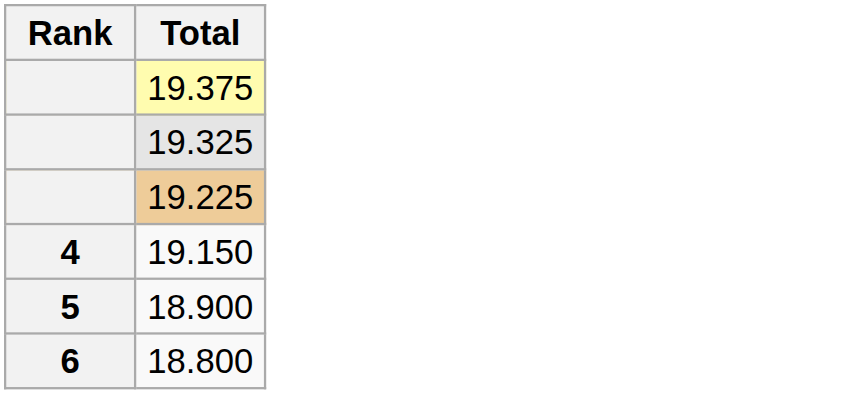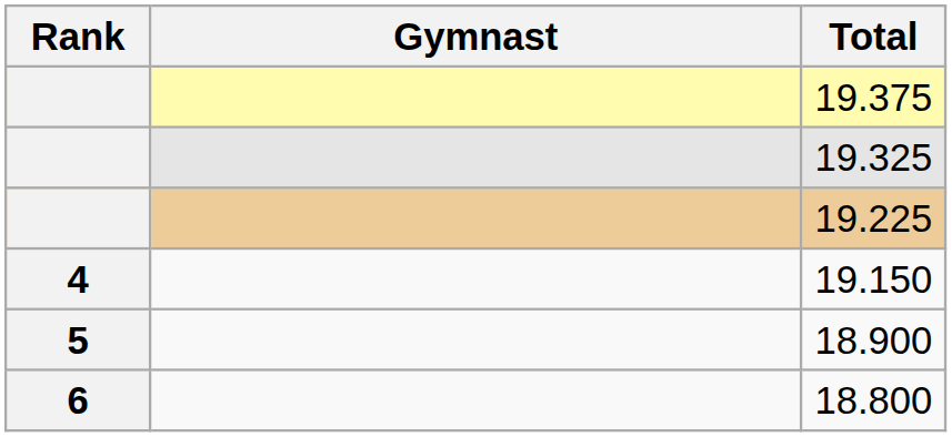+ column: Gymnast
